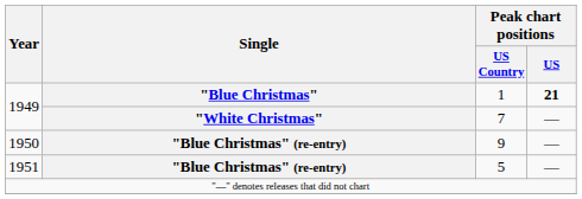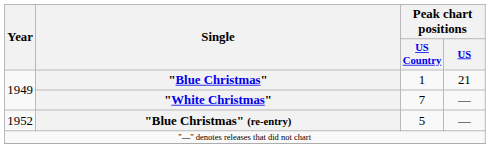1 | Peak chart positions / US: bold -> normal
- row: 1950 | "Blue Christmas" (re-entry) | 9 | —
5 | Year: 1951 -> 1952
